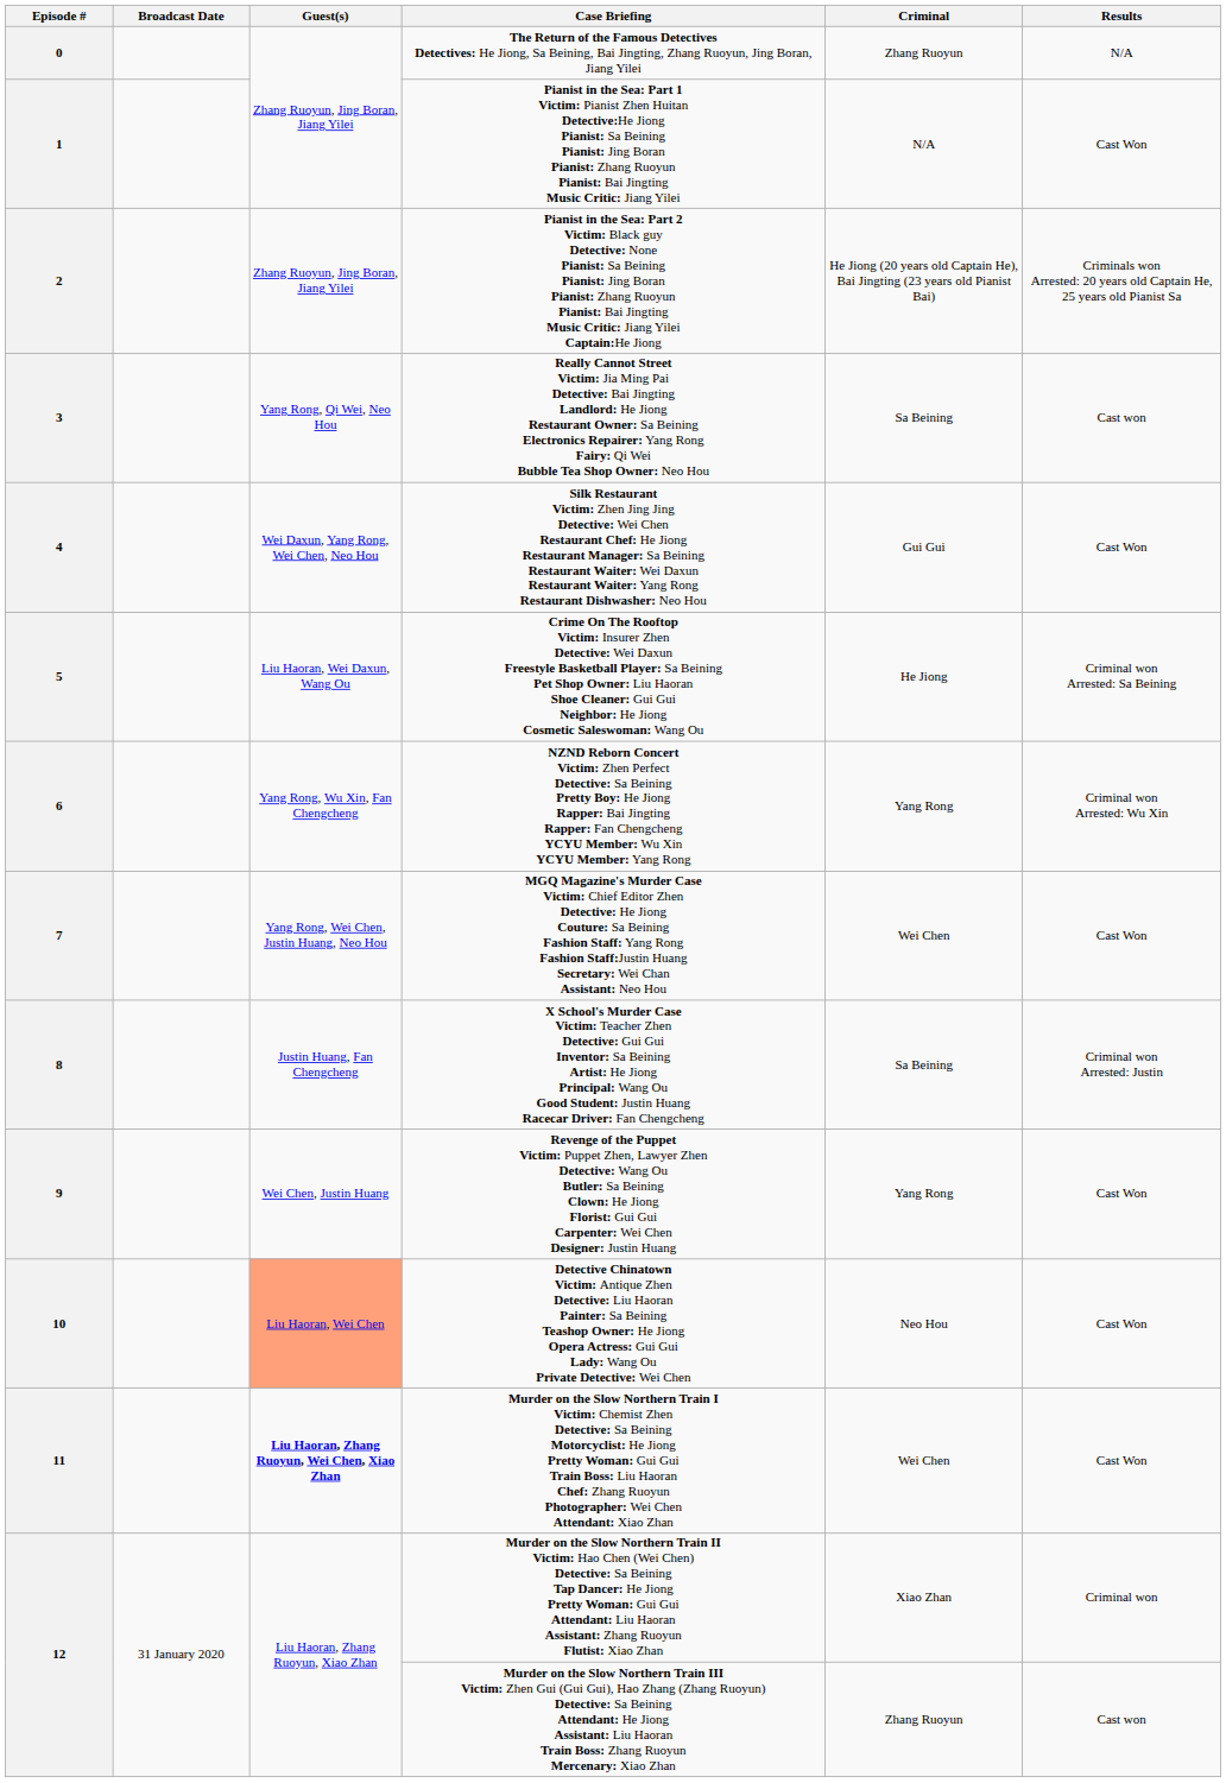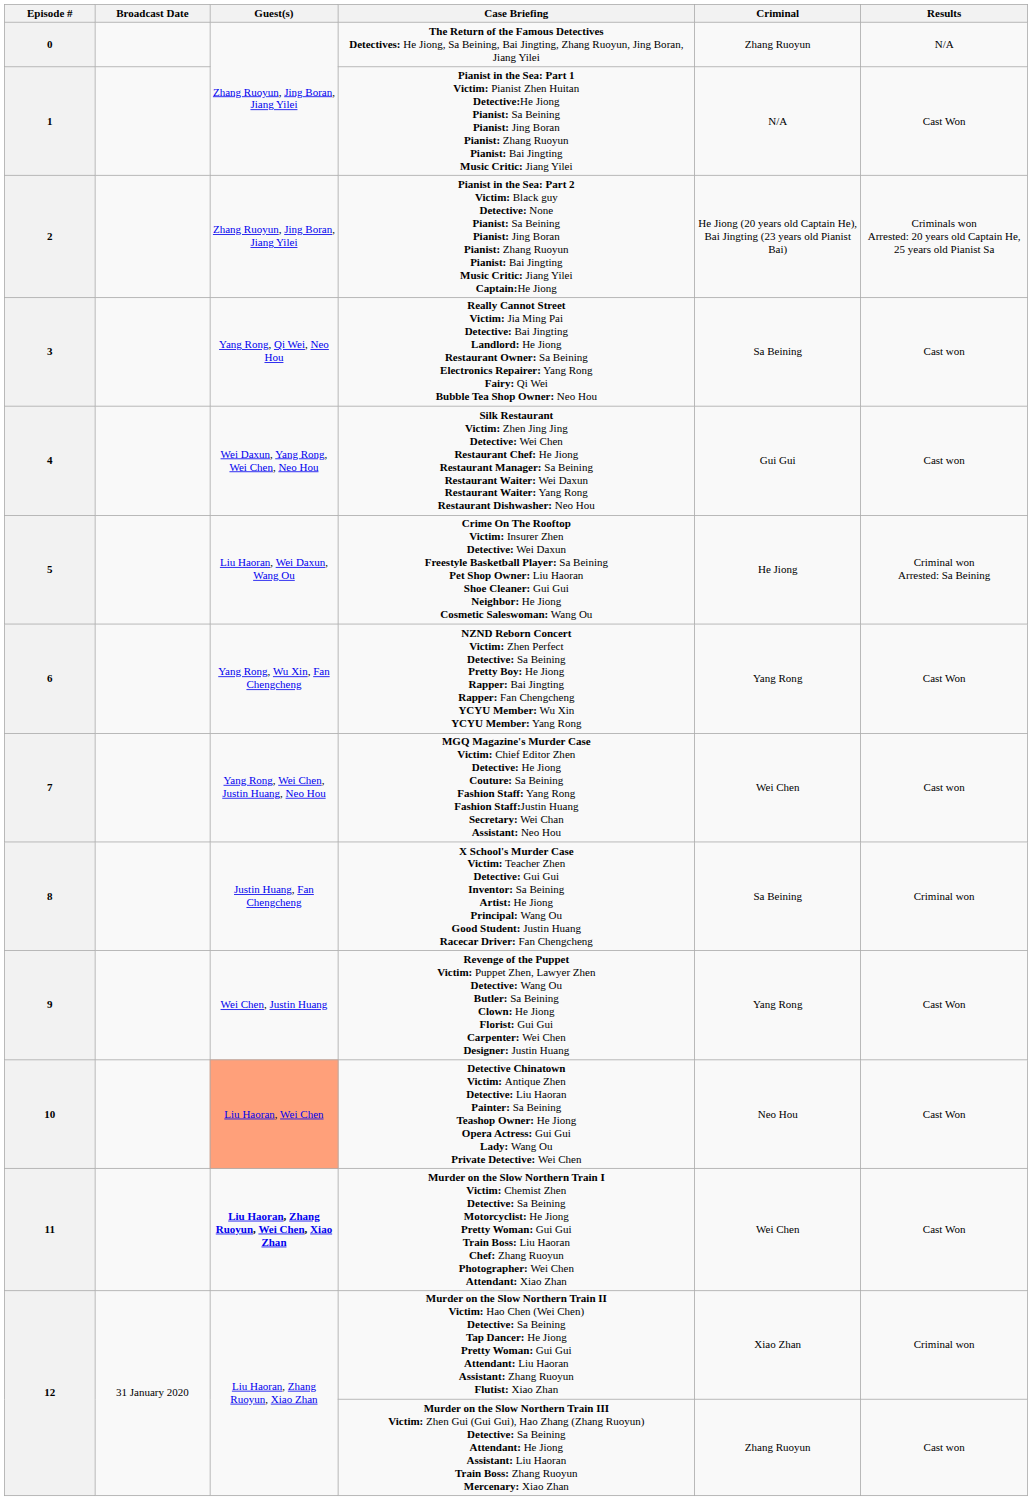4 | Results: Cast Won -> Cast won
6 | Results: Criminal won Arrested: Wu Xin -> Cast Won
7 | Results: Cast Won -> Cast won
8 | Results: Criminal won Arrested: Justin -> Criminal won
